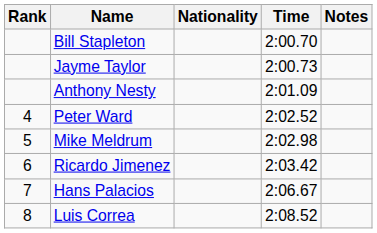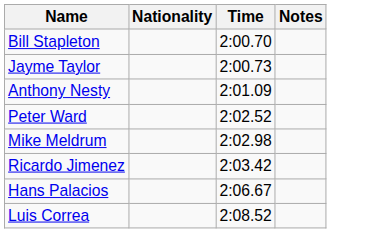- column: Rank | 4 | 5 | 6 | 7 | 8
